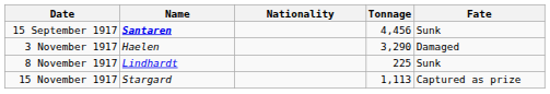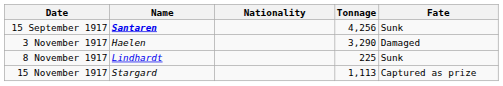15 September 1917 | Tonnage: 4,456 -> 4,256
